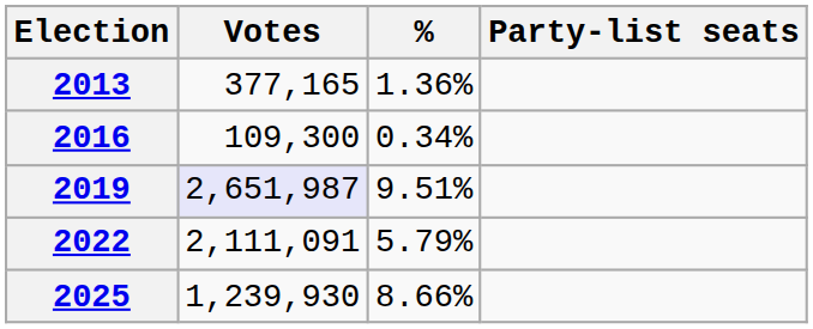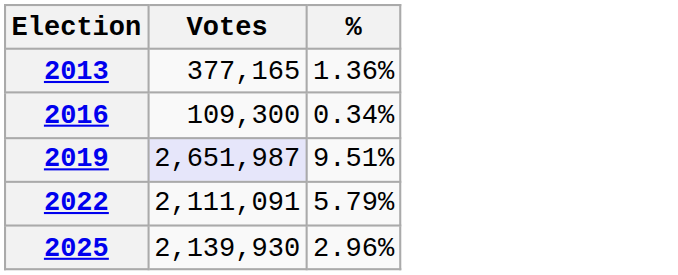- column: Party-list seats
2025 | Votes: 1,239,930 -> 2,139,930
2025 | %: 8.66% -> 2.96%
